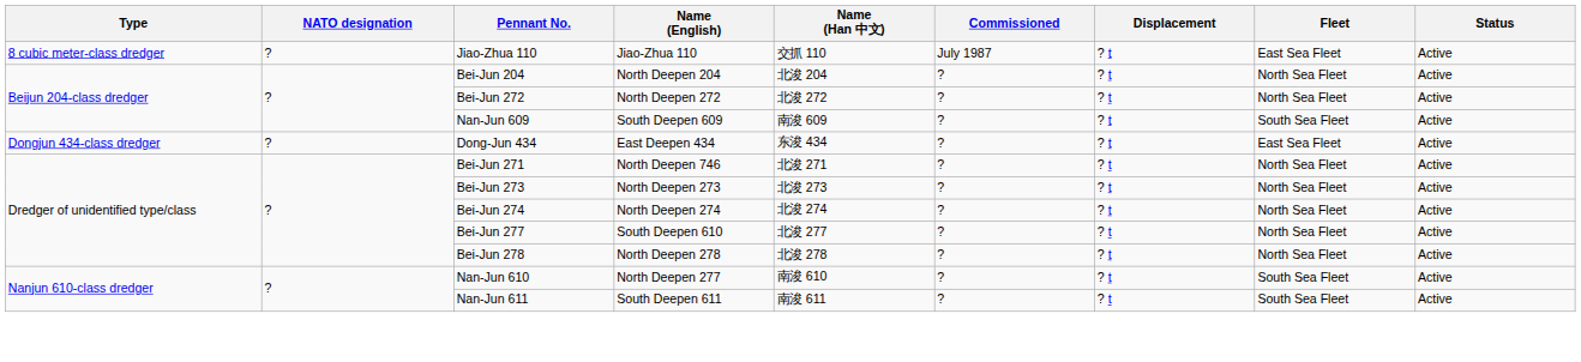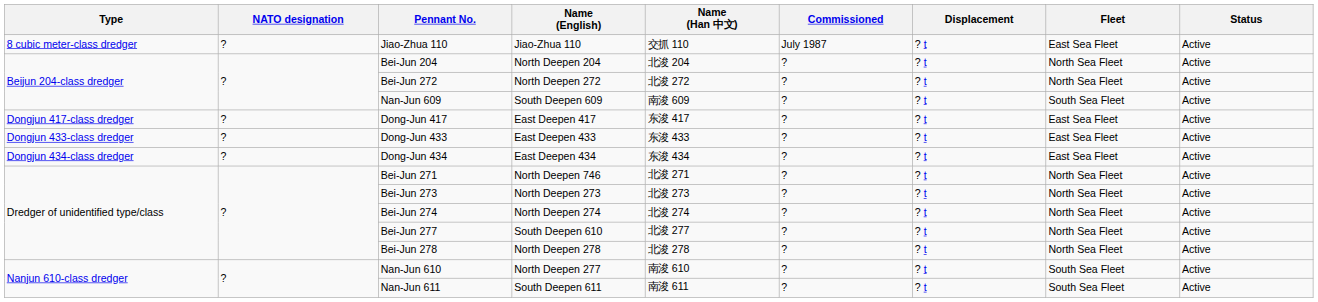+ row: Dongjun 417-class dredger | ? | Dong-Jun 417 | East Deepen 417 | 东浚 417 | ? | ? t | East Sea Fleet | Active
+ row: Dongjun 433-class dredger | ? | Dong-Jun 433 | East Deepen 433 | 东浚 433 | ? | ? t | East Sea Fleet | Active
